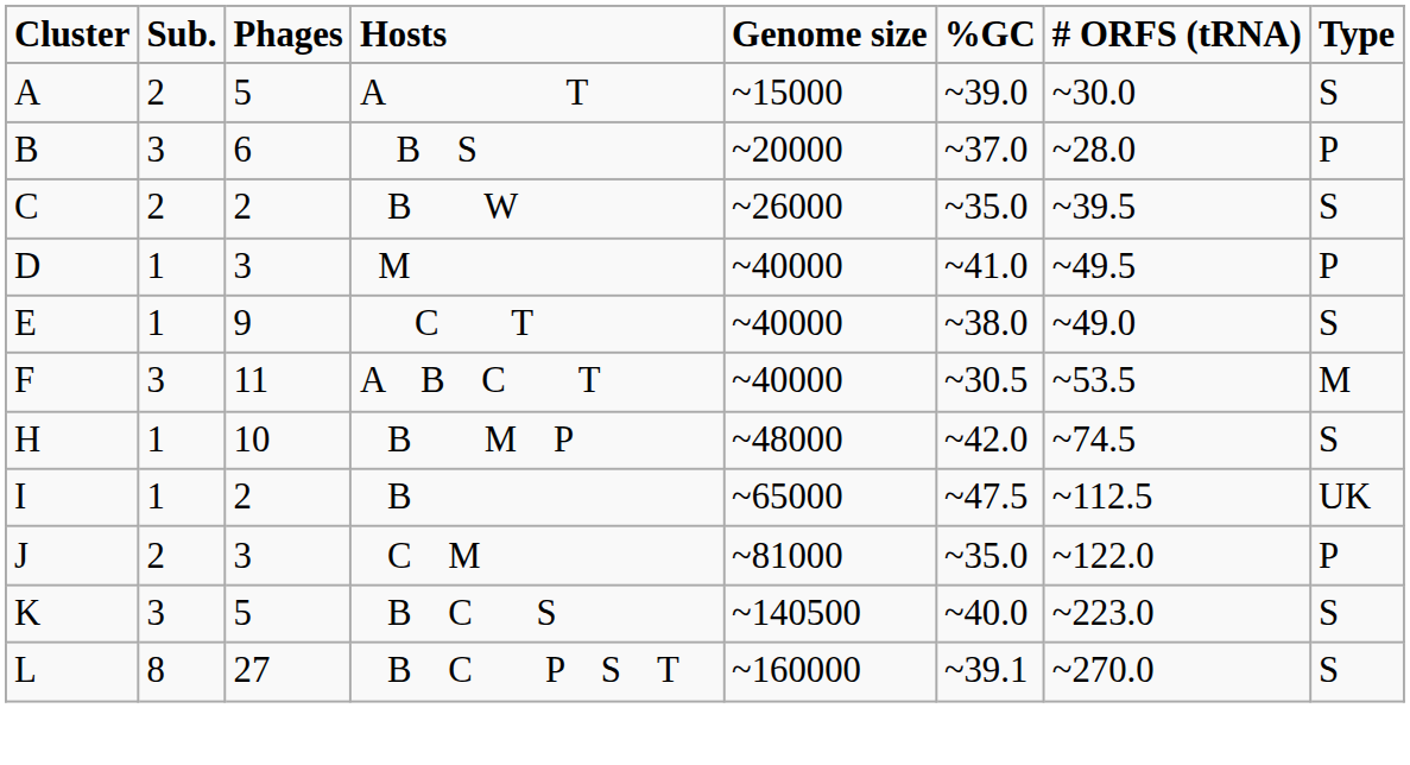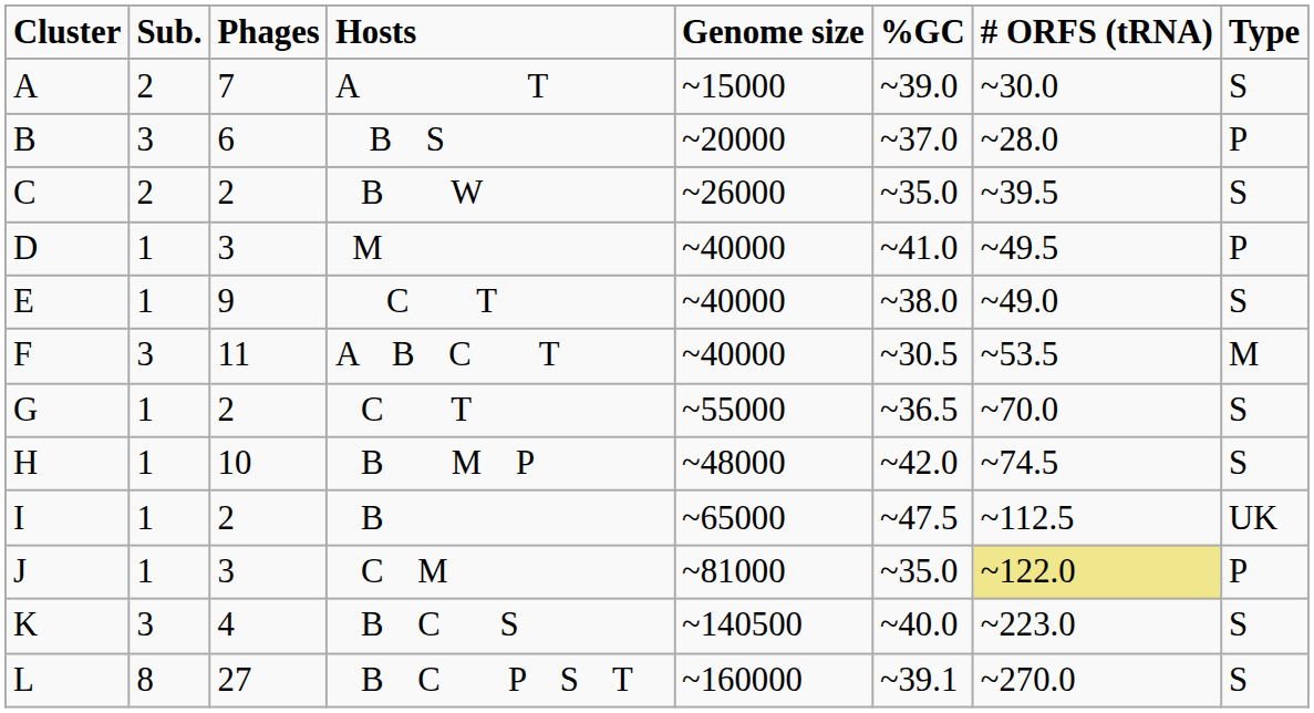A T | Phages: 5 -> 7
+ row: G | 1 | 2 | C T | ~55000 | ~36.5 | ~70.0 | S
C M | Sub.: 2 -> 1
C M | # ORFS (tRNA): no background -> khaki background
B C S | Phages: 5 -> 4
